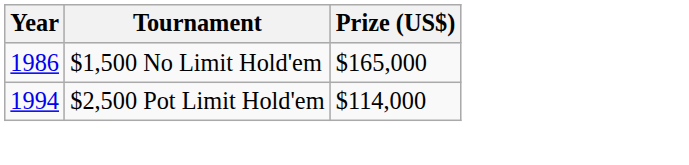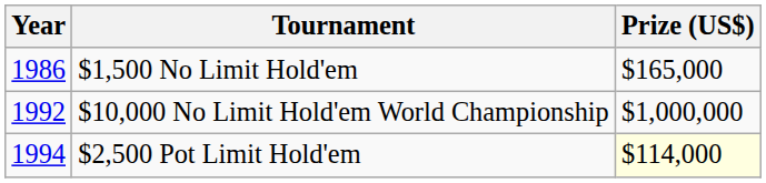+ row: 1992 | $10,000 No Limit Hold'em World Championship | $1,000,000
$2,500 Pot Limit Hold'em | Prize (US$): no background -> lightyellow background
